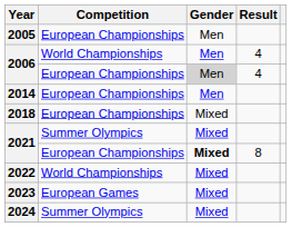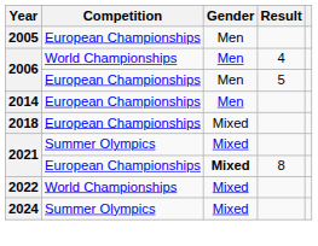2006 / European Championships | Gender: lightgrey background -> no background
2006 / European Championships | Result: 4 -> 5
- row: 2023 | European Games | Mixed
